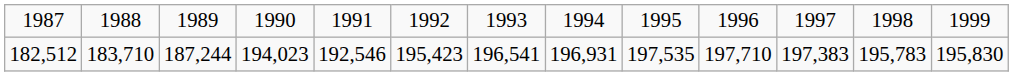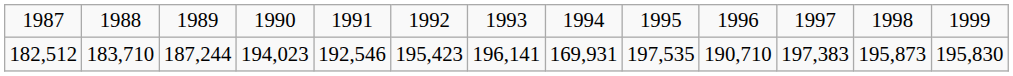182,512 | column 7: 196,541 -> 196,141
182,512 | column 8: 196,931 -> 169,931
182,512 | column 10: 197,710 -> 190,710
182,512 | column 12: 195,783 -> 195,873
